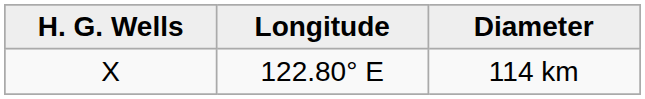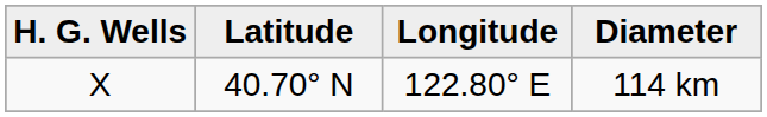+ column: Latitude | 40.70° N
